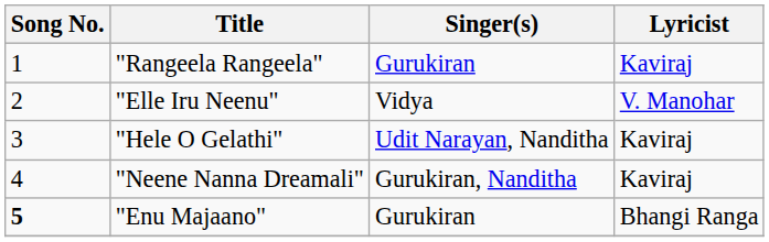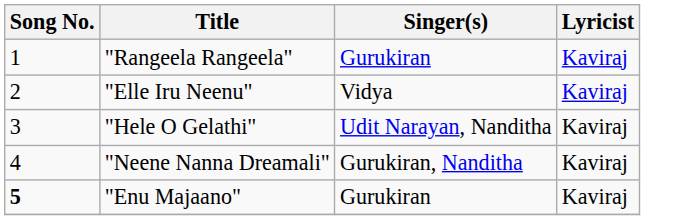"Elle Iru Neenu" | Lyricist: V. Manohar -> Kaviraj
"Enu Majaano" | Lyricist: Bhangi Ranga -> Kaviraj
